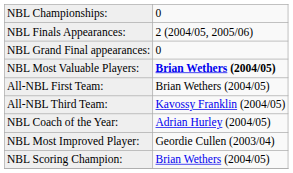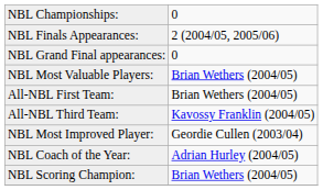NBL Most Valuable Players: | column 2: bold -> normal
rows swapped: NBL Coach of the Year: <-> NBL Most Improved Player:
